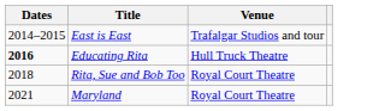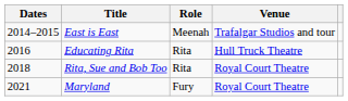+ column: Role | Meenah | Rita | Rita | Fury
Educating Rita | Dates: bold -> normal
